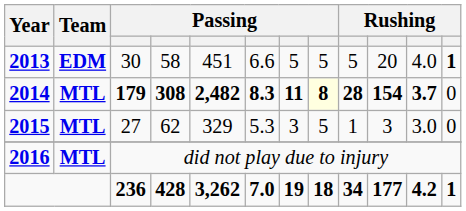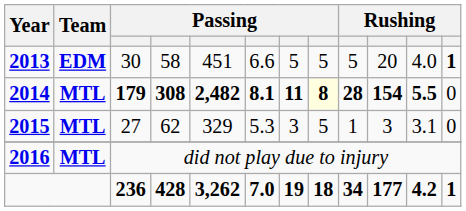2014 | column 6: 8.3 -> 8.1
2014 | column 11: 3.7 -> 5.5
2015 | column 11: 3.0 -> 3.1
